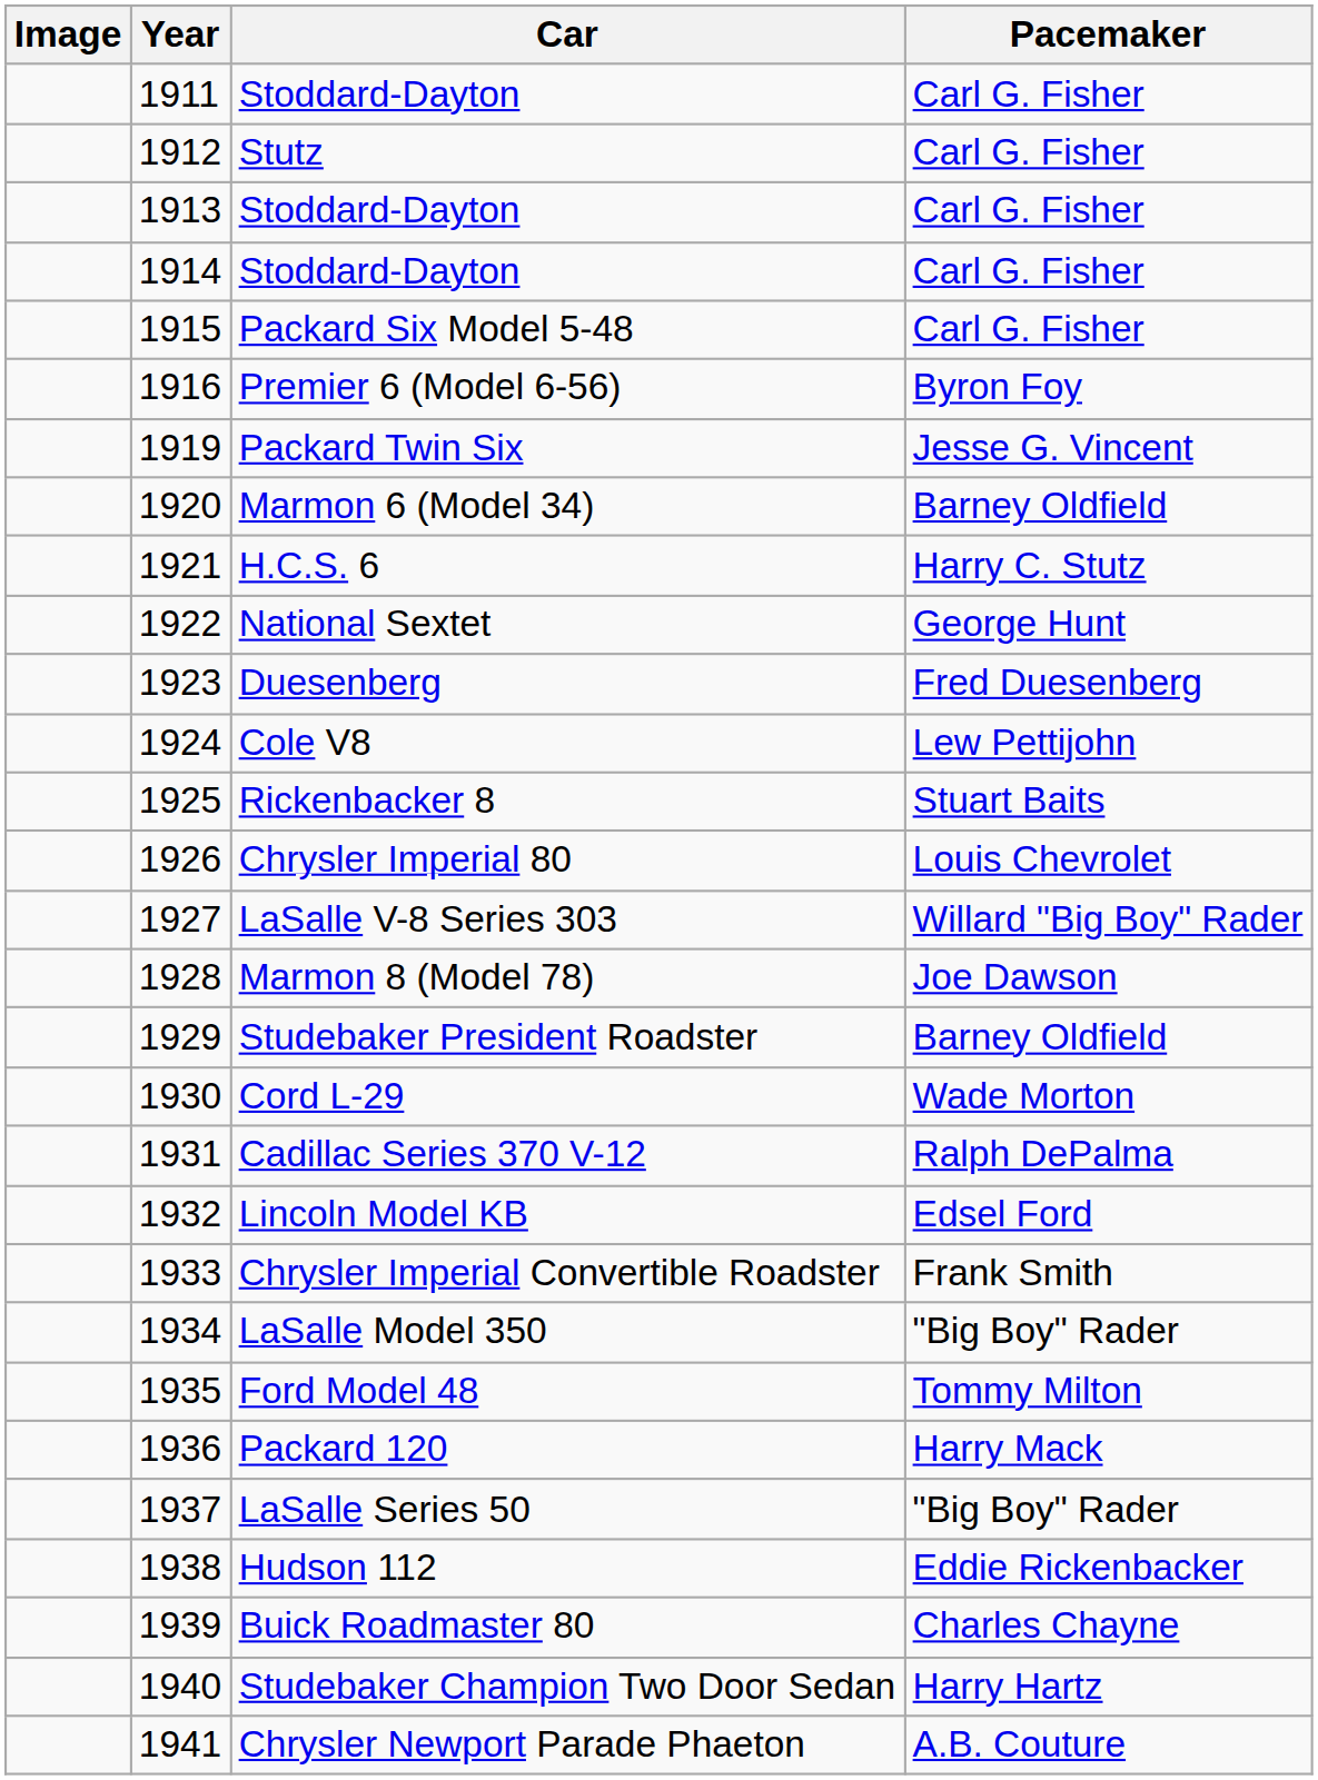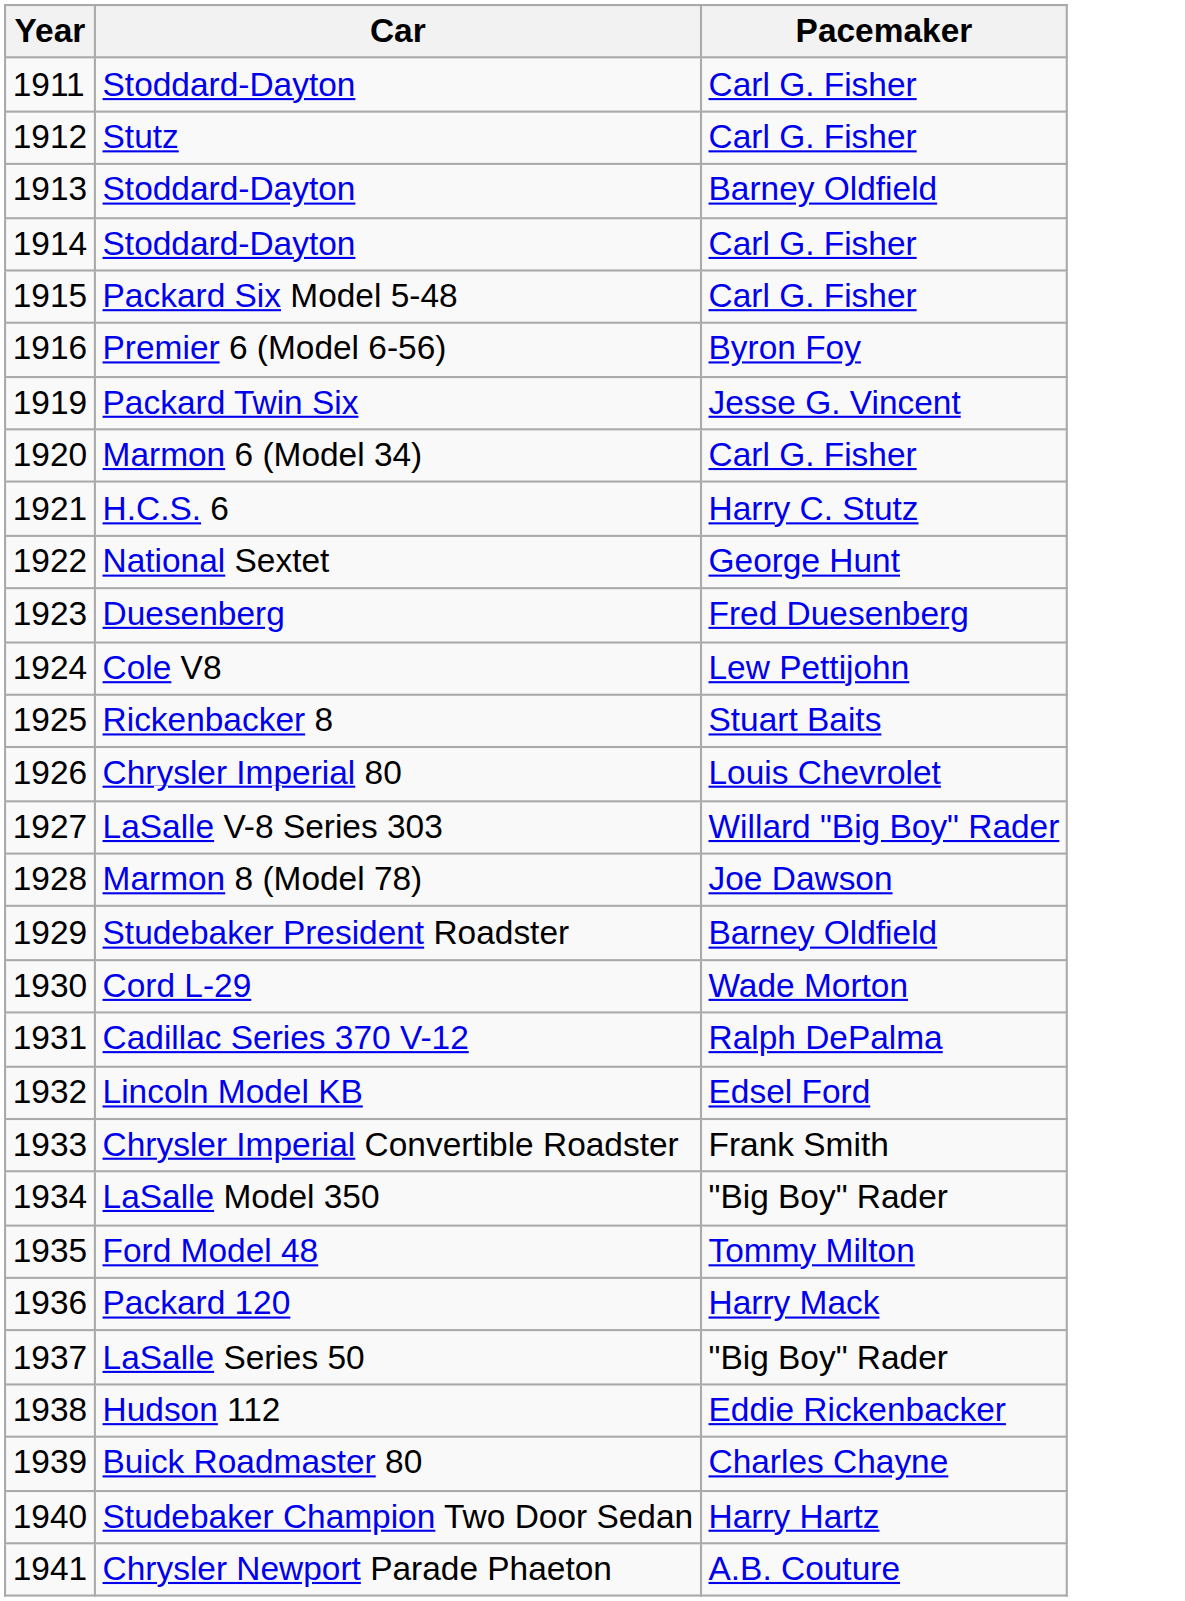- column: Image
1913 / Stoddard-Dayton | Pacemaker: Carl G. Fisher -> Barney Oldfield
Marmon 6 (Model 34) | Pacemaker: Barney Oldfield -> Carl G. Fisher
